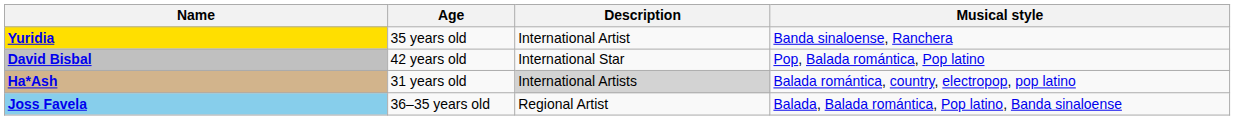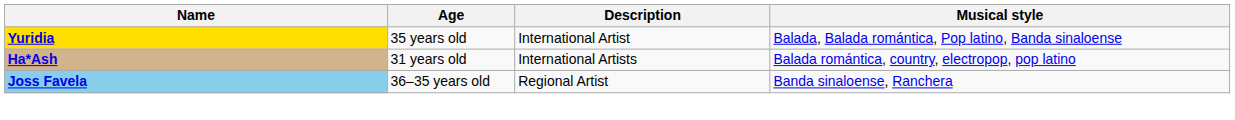Yuridia | Musical style: Banda sinaloense, Ranchera -> Balada, Balada romántica, Pop latino, Banda sinaloense
- row: David Bisbal | 42 years old | International Star | Pop, Balada romántica, Pop latino
Ha*Ash | Description: lightgrey background -> no background
Joss Favela | Musical style: Balada, Balada romántica, Pop latino, Banda sinaloense -> Banda sinaloense, Ranchera
